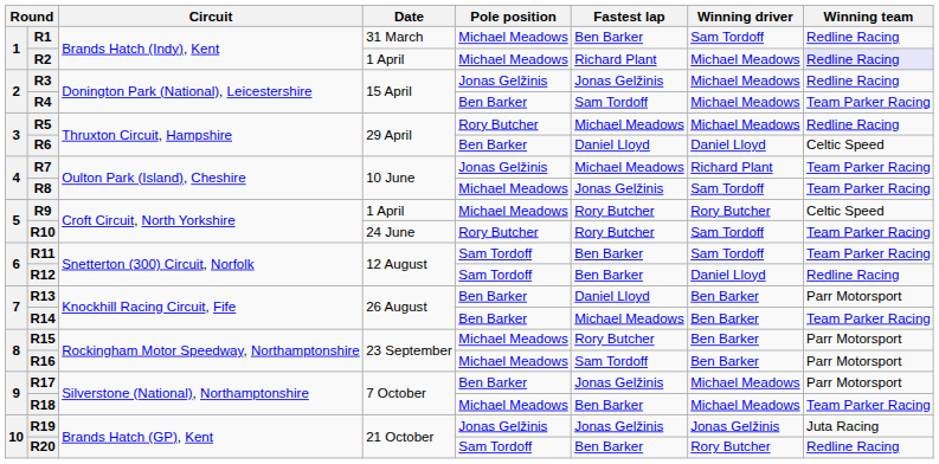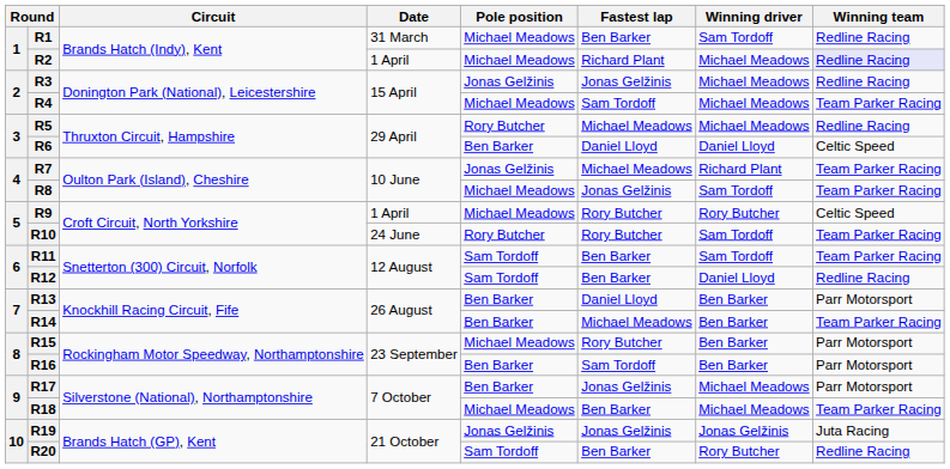R4 | Pole position: Ben Barker -> Michael Meadows
R16 | Pole position: Michael Meadows -> Ben Barker
